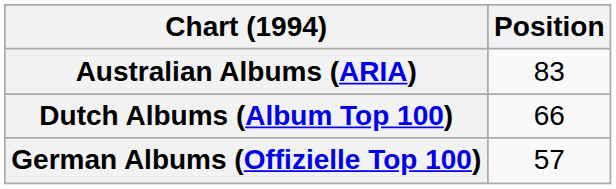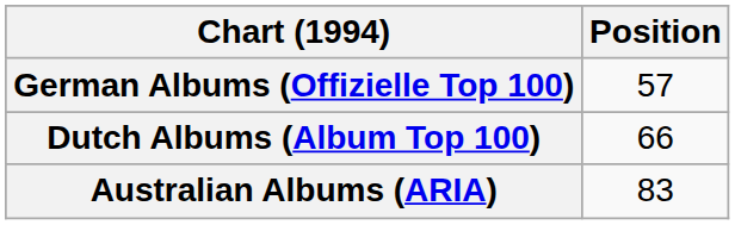rows swapped: Australian Albums (ARIA) <-> German Albums (Offizielle Top 100)
